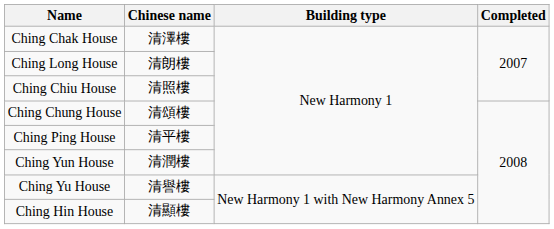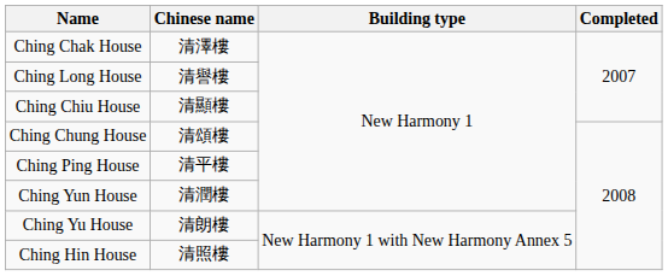Ching Long House | Chinese name: 清朗樓 -> 清譽樓
Ching Chiu House | Chinese name: 清照樓 -> 清顯樓
Ching Yu House | Chinese name: 清譽樓 -> 清朗樓
Ching Hin House | Chinese name: 清顯樓 -> 清照樓
